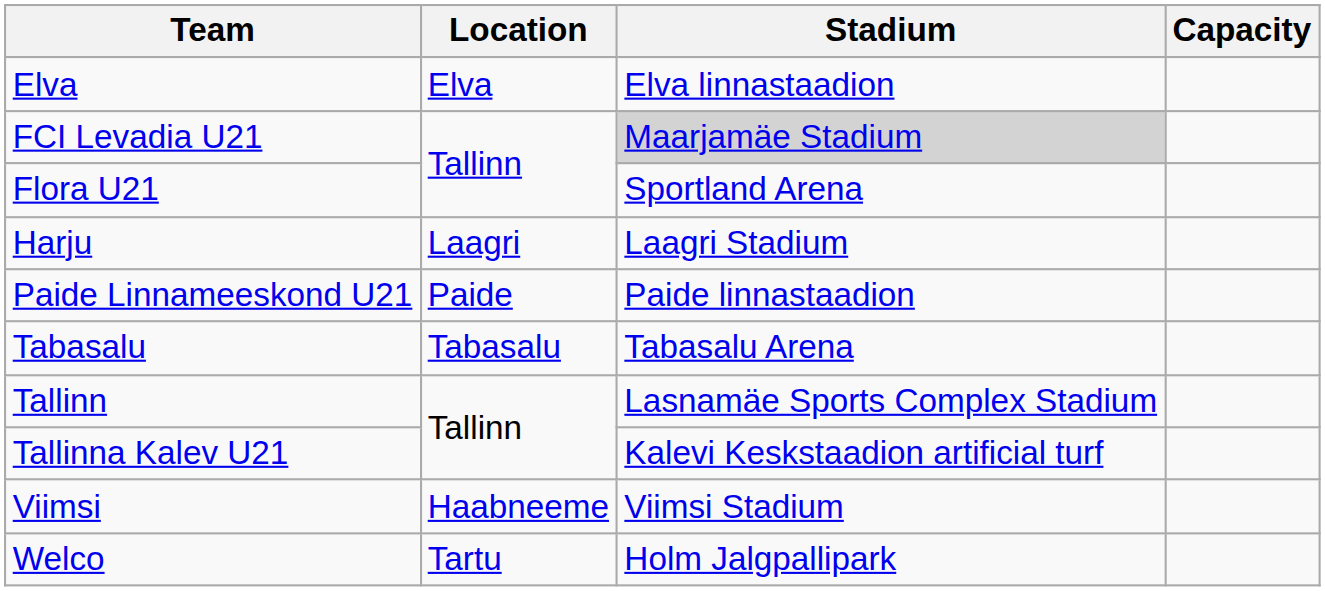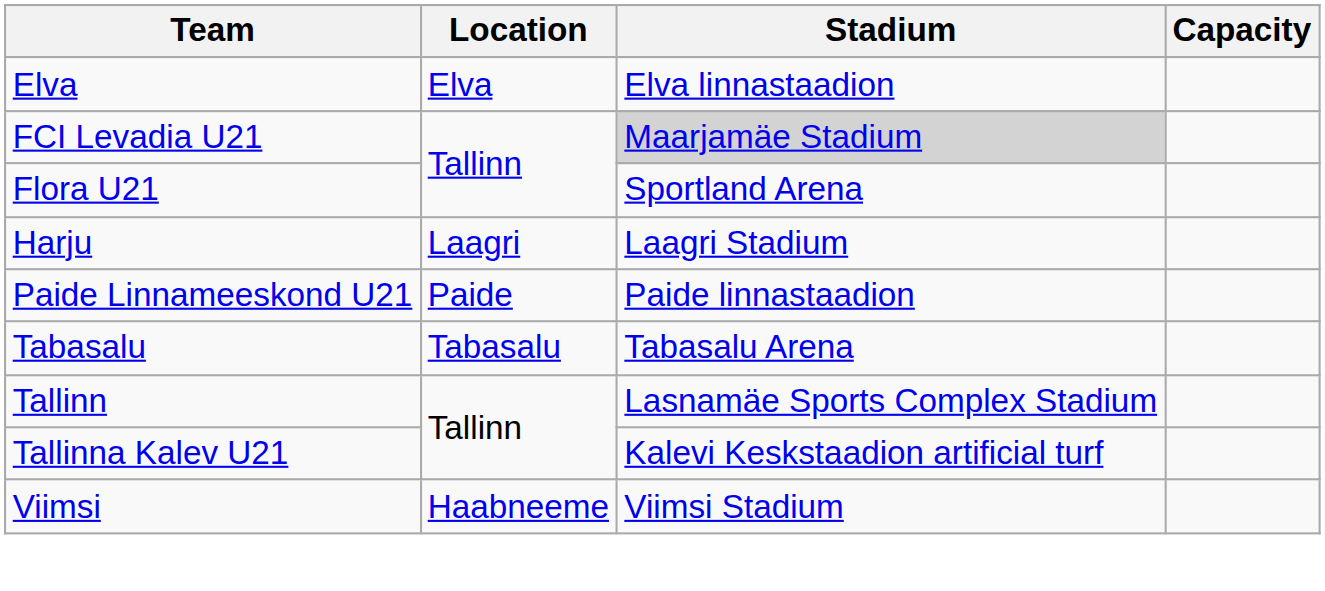- row: Welco | Tartu | Holm Jalgpallipark
